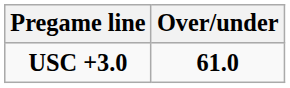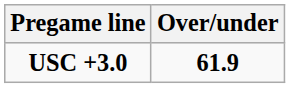USC +3.0 | Over/under: 61.0 -> 61.9
